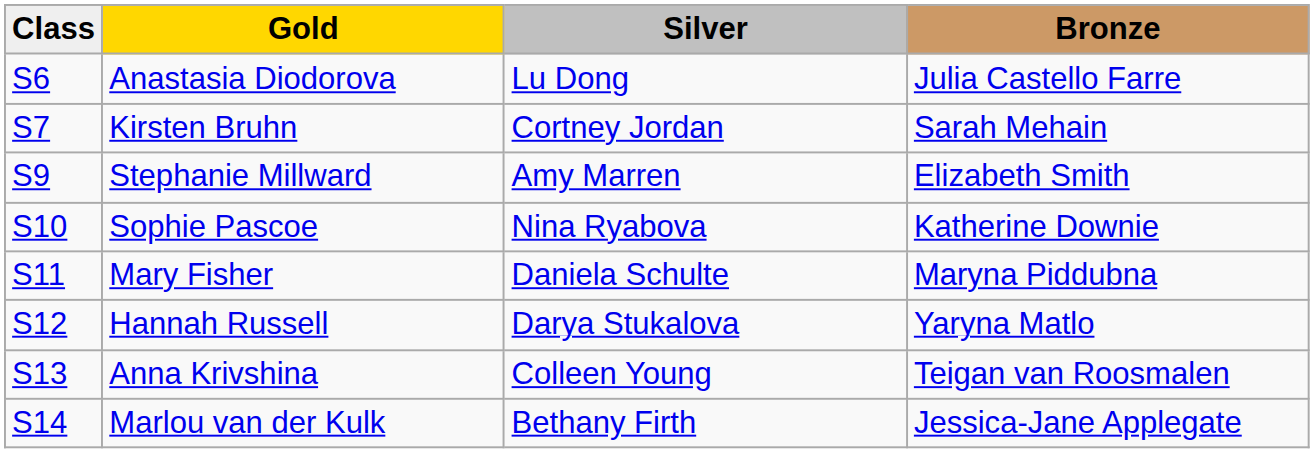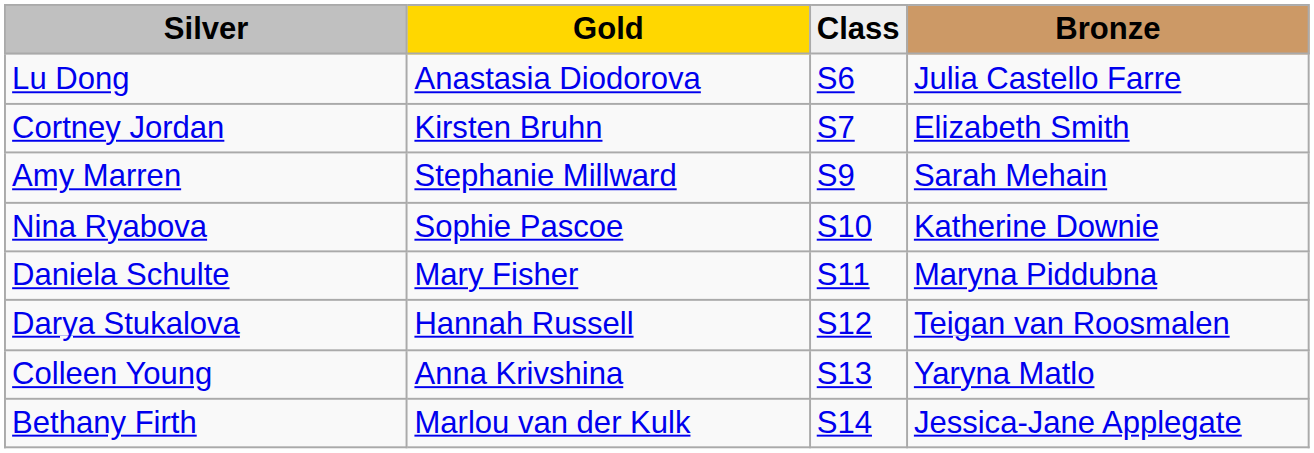columns swapped: Class <-> Silver
Kirsten Bruhn | Bronze: Sarah Mehain -> Elizabeth Smith
Stephanie Millward | Bronze: Elizabeth Smith -> Sarah Mehain
Hannah Russell | Bronze: Yaryna Matlo -> Teigan van Roosmalen
Anna Krivshina | Bronze: Teigan van Roosmalen -> Yaryna Matlo
